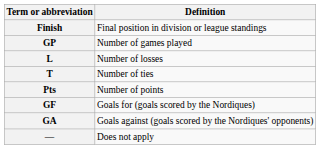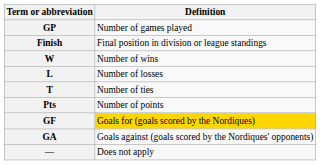rows swapped: Finish <-> GP
+ row: W | Number of wins
GF | Definition: no background -> gold background
